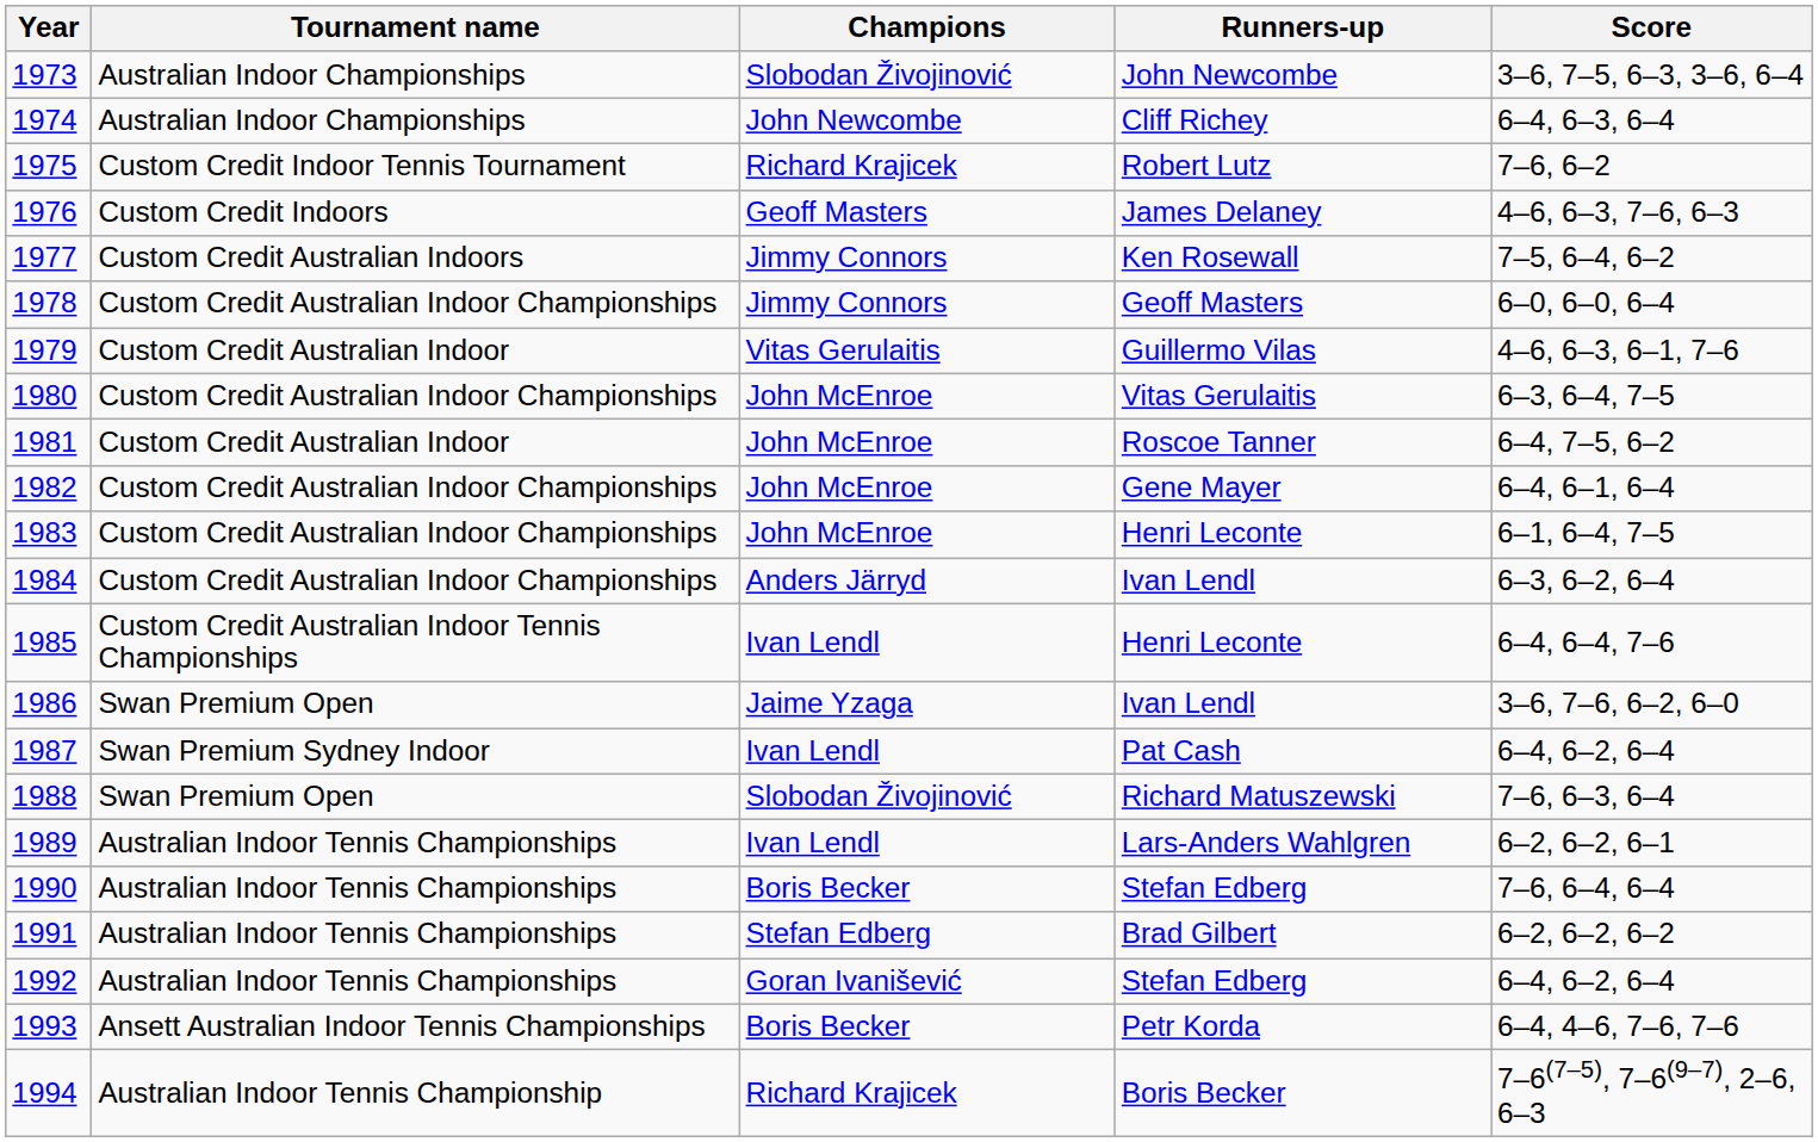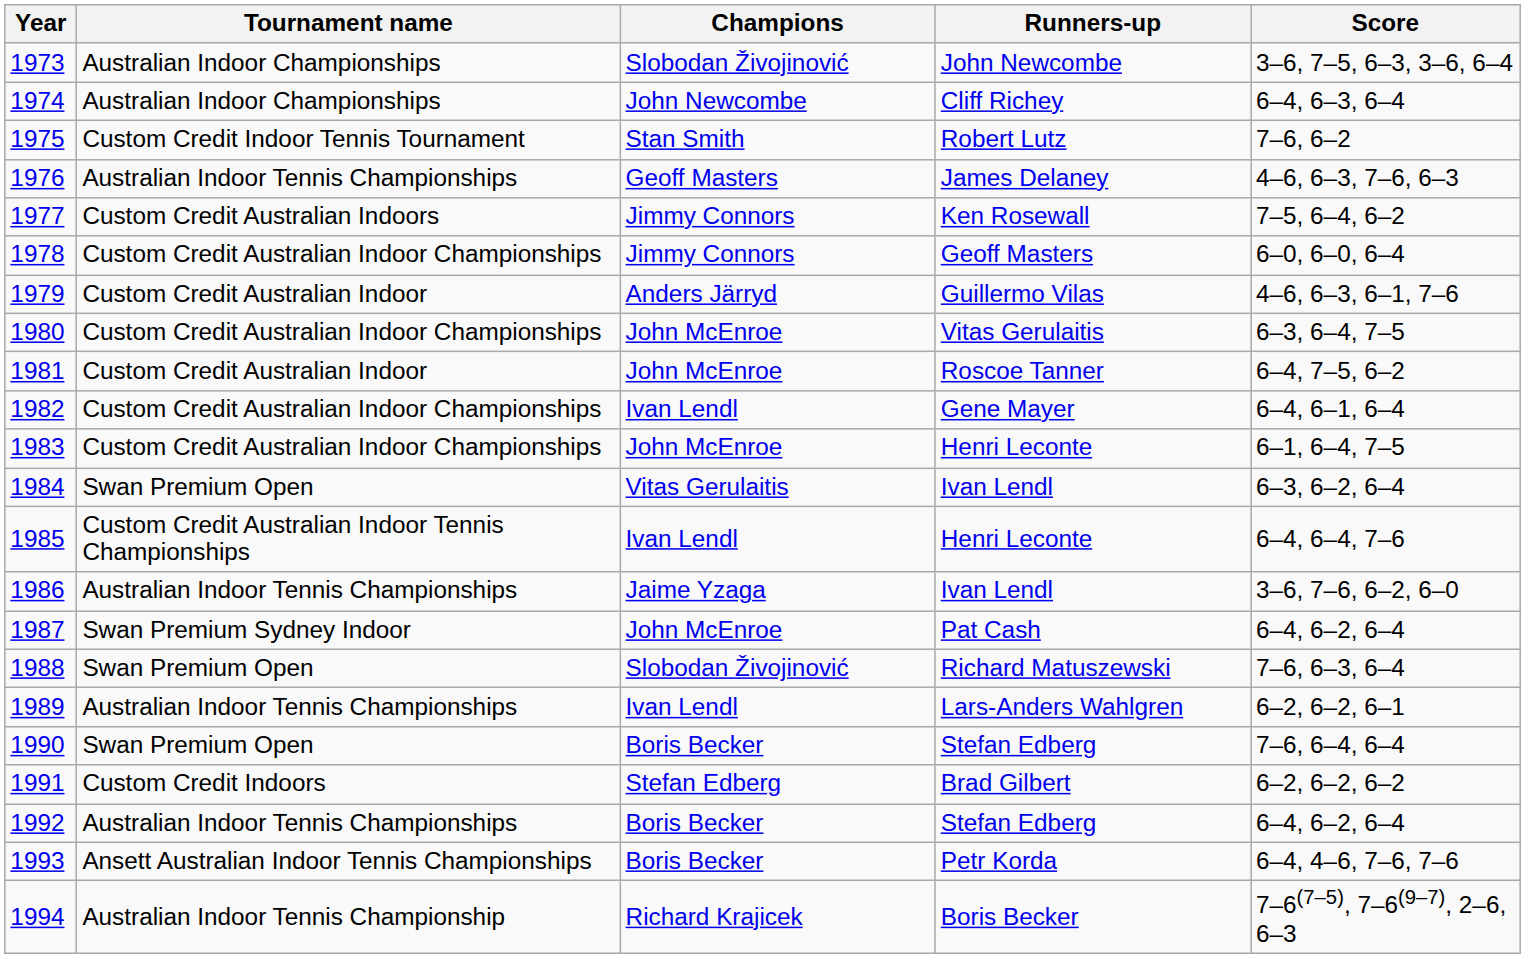1975 | Champions: Richard Krajicek -> Stan Smith
1976 | Tournament name: Custom Credit Indoors -> Australian Indoor Tennis Championships
1979 | Champions: Vitas Gerulaitis -> Anders Järryd
1982 | Champions: John McEnroe -> Ivan Lendl
1984 | Tournament name: Custom Credit Australian Indoor Championships -> Swan Premium Open
1984 | Champions: Anders Järryd -> Vitas Gerulaitis
1986 | Tournament name: Swan Premium Open -> Australian Indoor Tennis Championships
1987 | Champions: Ivan Lendl -> John McEnroe
1990 | Tournament name: Australian Indoor Tennis Championships -> Swan Premium Open
1991 | Tournament name: Australian Indoor Tennis Championships -> Custom Credit Indoors
1992 | Champions: Goran Ivanišević -> Boris Becker
